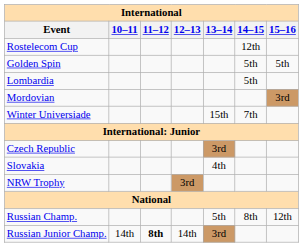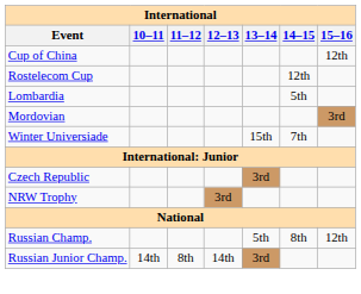+ row: Cup of China | 12th
- row: Golden Spin | 5th | 5th
- row: Slovakia | 4th
Russian Junior Champ. | 11–12: bold -> normal
